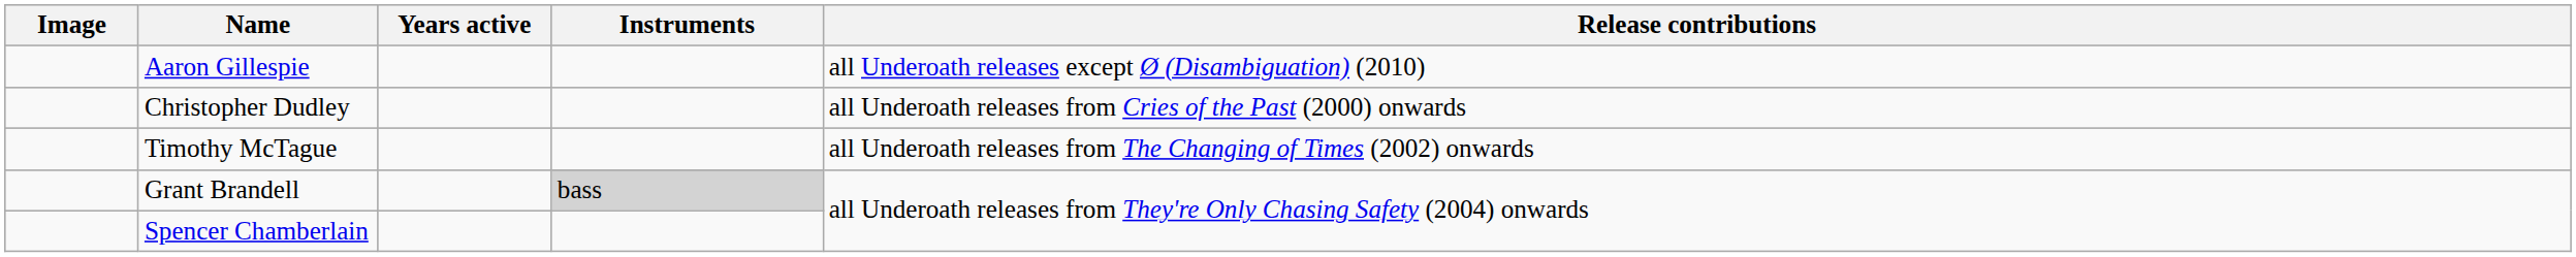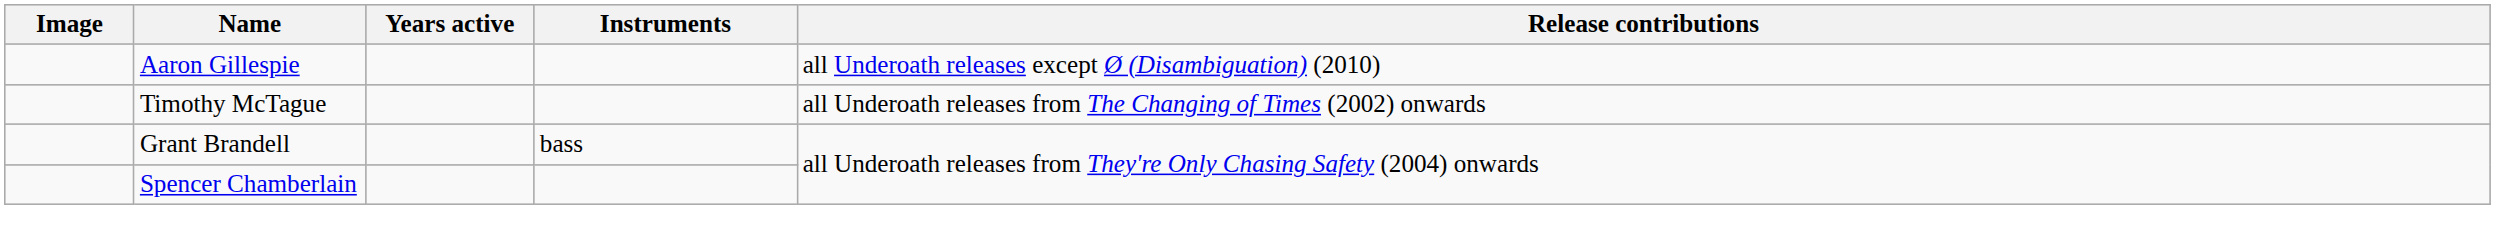- row: Christopher Dudley | all Underoath releases from Cries of the Past (2000) onwards
Grant Brandell | Instruments: lightgrey background -> no background
